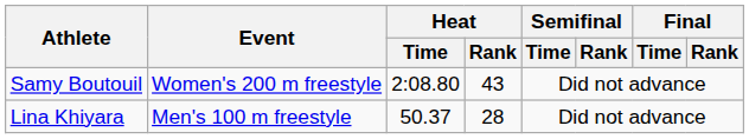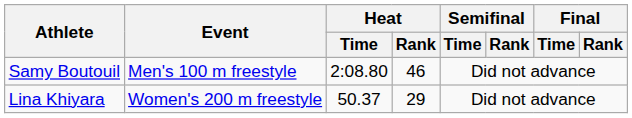Samy Boutouil | Event: Women's 200 m freestyle -> Men's 100 m freestyle
Samy Boutouil | Heat / Rank: 43 -> 46
Lina Khiyara | Event: Men's 100 m freestyle -> Women's 200 m freestyle
Lina Khiyara | Heat / Rank: 28 -> 29
